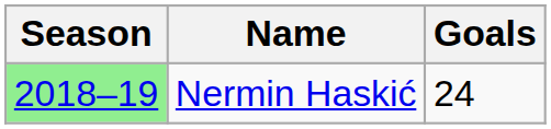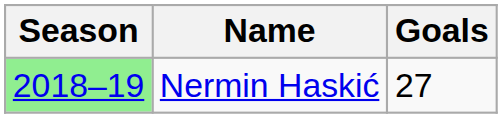Nermin Haskić | Goals: 24 -> 27
